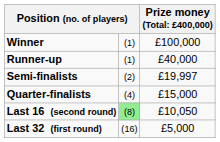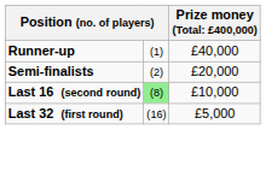- row: Winner | (1) | £100,000
Semi-finalists | column 3: £19,997 -> £20,000
- row: Quarter-finalists | (4) | £15,000
Last 16 (second round) | column 3: £10,050 -> £10,000
